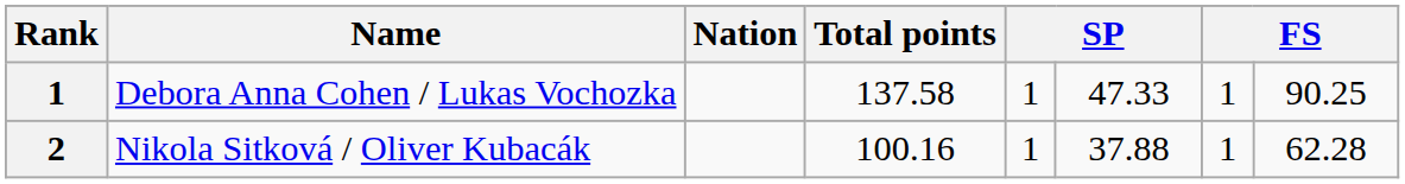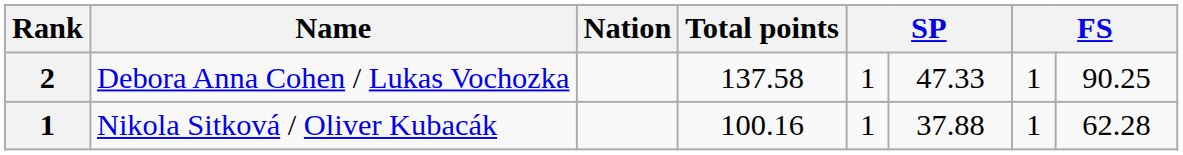Debora Anna Cohen / Lukas Vochozka | Rank: 1 -> 2
Nikola Sitková / Oliver Kubacák | Rank: 2 -> 1
